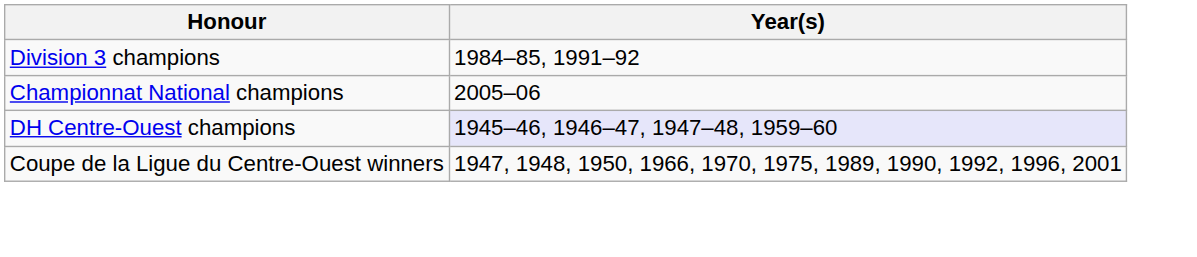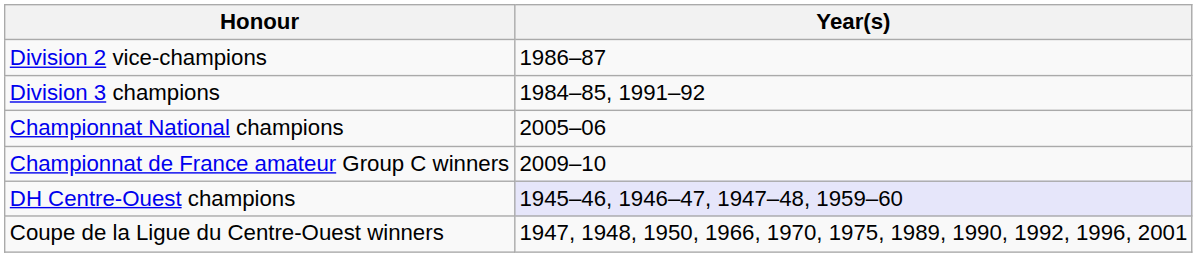+ row: Division 2 vice-champions | 1986–87
+ row: Championnat de France amateur Group C winners | 2009–10
